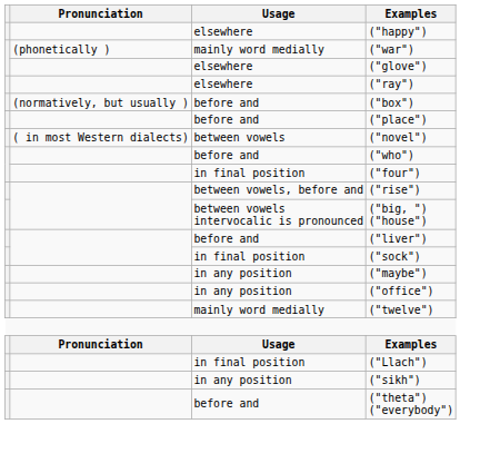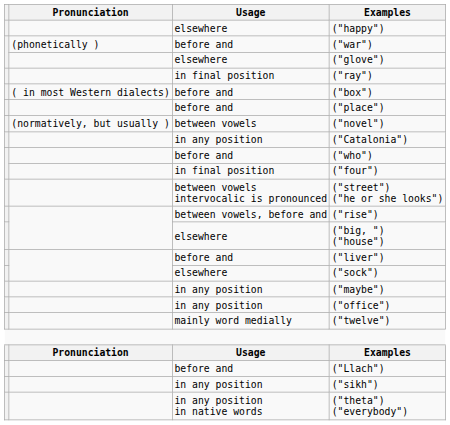("war") | Usage: mainly word medially -> before and
("ray") | Usage: elsewhere -> in final position
("box") | Pronunciation: (normatively, but usually ) -> ( in most Western dialects)
("novel") | Pronunciation: ( in most Western dialects) -> (normatively, but usually )
+ row: in any position | ("Catalonia")
+ row: between vowels intervocalic is pronounced | ("street") ("he or she looks")
("big, ") ("house") | Usage: between vowels intervocalic is pronounced -> elsewhere
("sock") | Usage: in final position -> elsewhere
("Llach") | Usage: in final position -> before and
("theta") ("everybody") | Usage: before and -> in any position in native words
